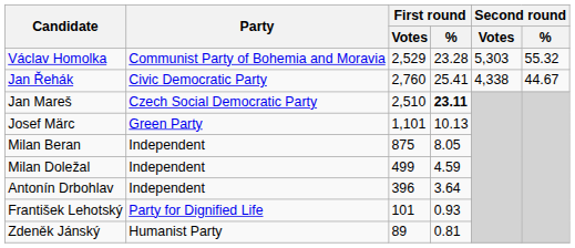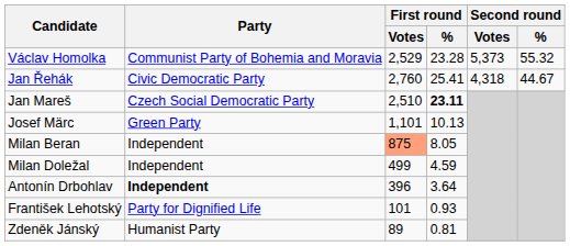Václav Homolka | Second round / Votes: 5,303 -> 5,373
Jan Řehák | Second round / Votes: 4,338 -> 4,318
Milan Beran | First round / Votes: no background -> lightsalmon background
Antonín Drbohlav | Party: normal -> bold
